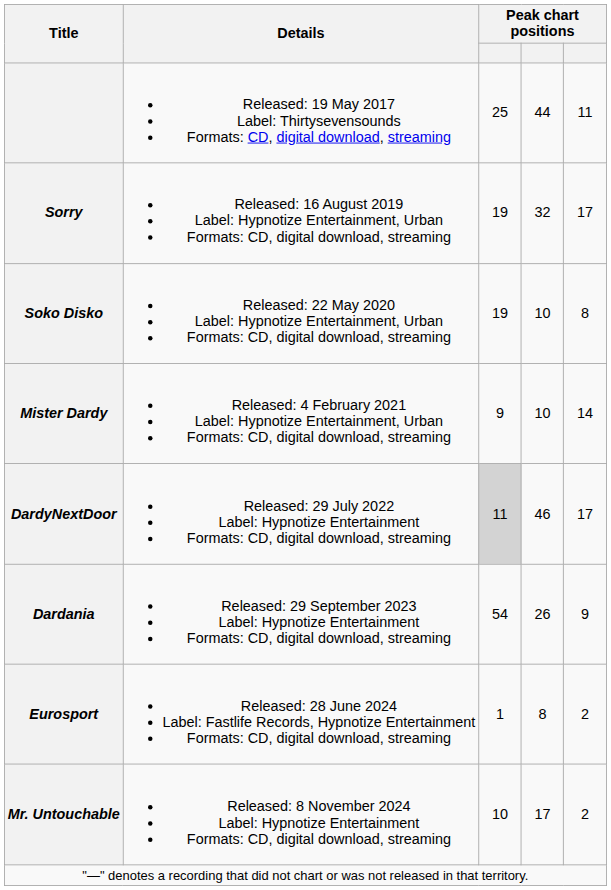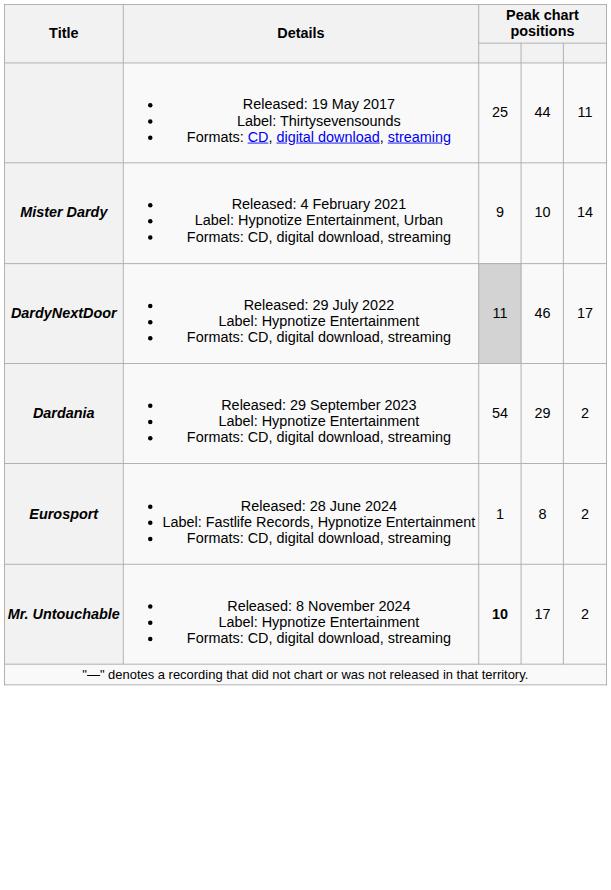- row: Sorry | Released: 16 August 2019 Label: Hypnotize Entertainment, Urban Formats: CD, digital download, streaming | 19 | 32 | 17
- row: Soko Disko | Released: 22 May 2020 Label: Hypnotize Entertainment, Urban Formats: CD, digital download, streaming | 19 | 10 | 8
Dardania | column 4: 26 -> 29
Dardania | column 5: 9 -> 2
Mr. Untouchable | column 3: normal -> bold
